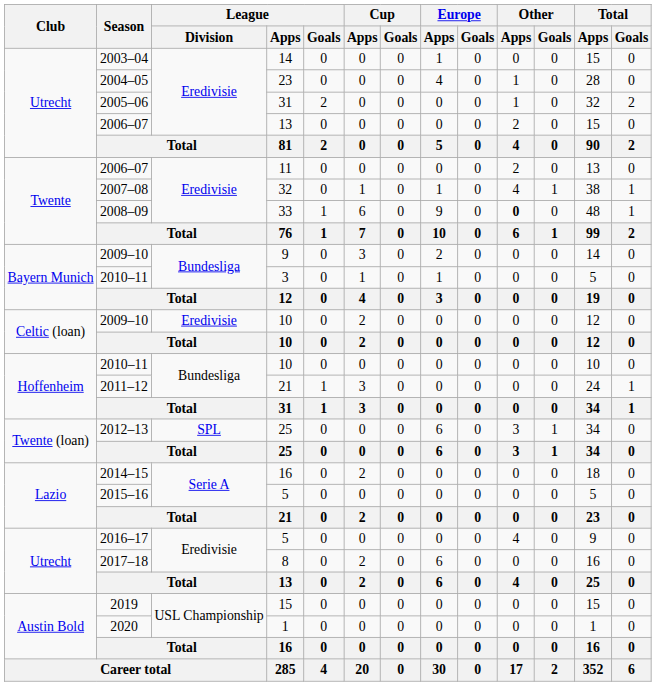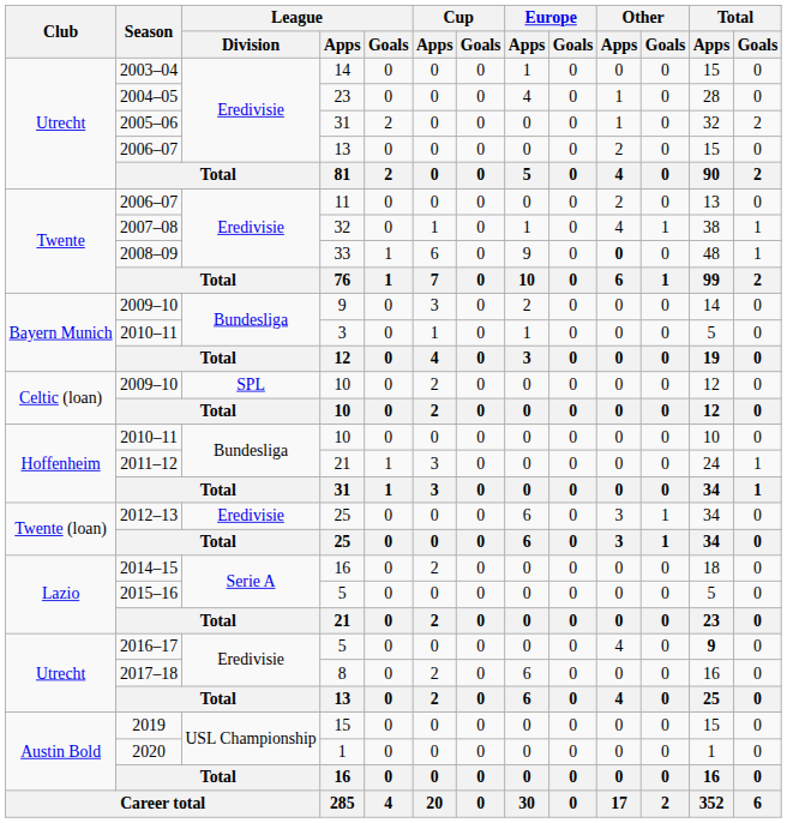2009–10 / 10 | League / Division: Eredivisie -> SPL
2012–13 / 25 | League / Division: SPL -> Eredivisie
2016–17 / 5 | Total / Apps: normal -> bold
